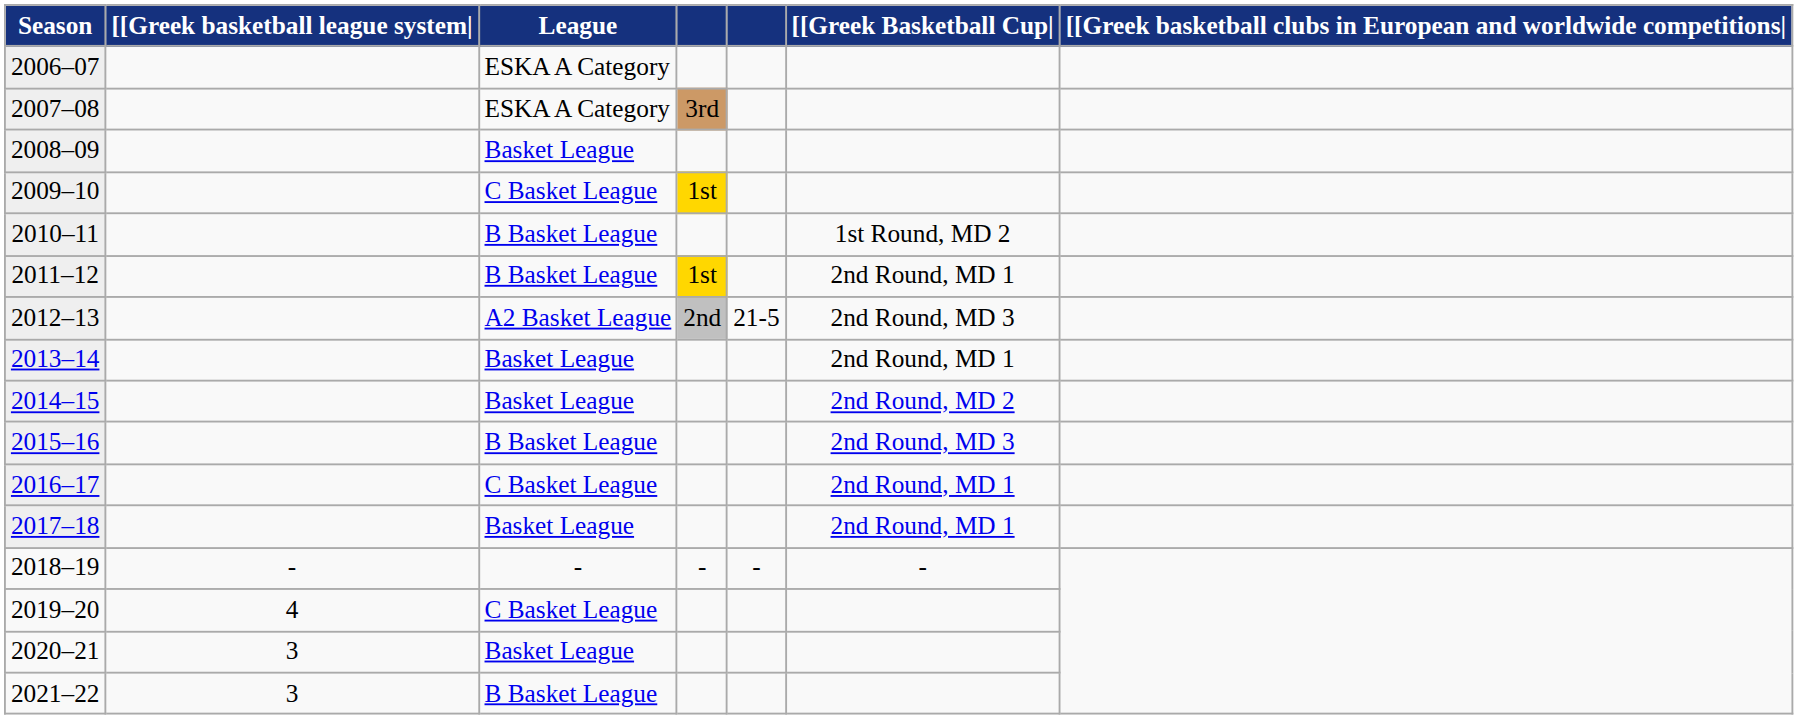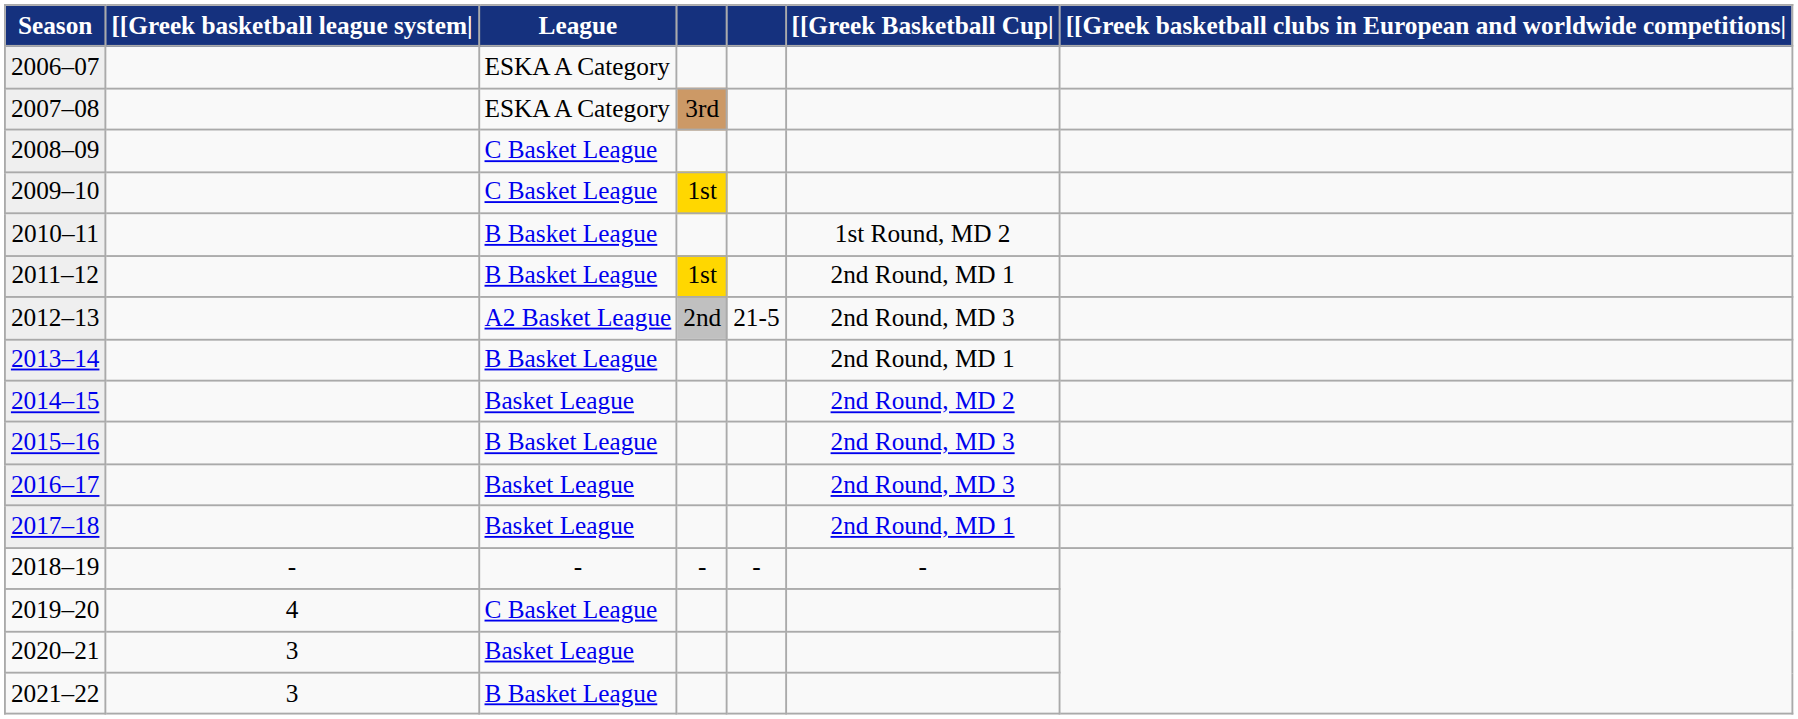2008–09 | League: Basket League -> C Basket League
2013–14 | League: Basket League -> B Basket League
2016–17 | League: C Basket League -> Basket League
2016–17 | [[Greek Basketball Cup|: 2nd Round, MD 1 -> 2nd Round, MD 3
